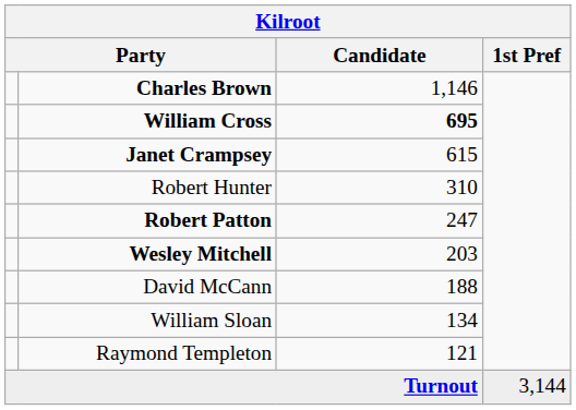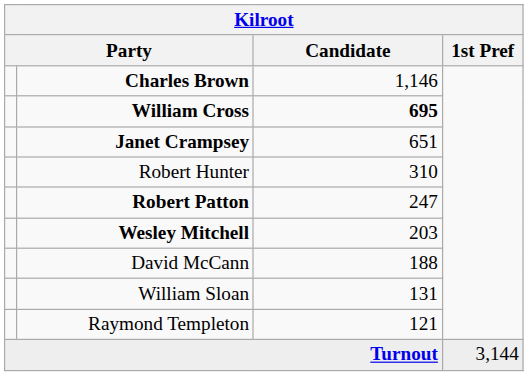Janet Crampsey | Candidate: 615 -> 651
William Sloan | Candidate: 134 -> 131
